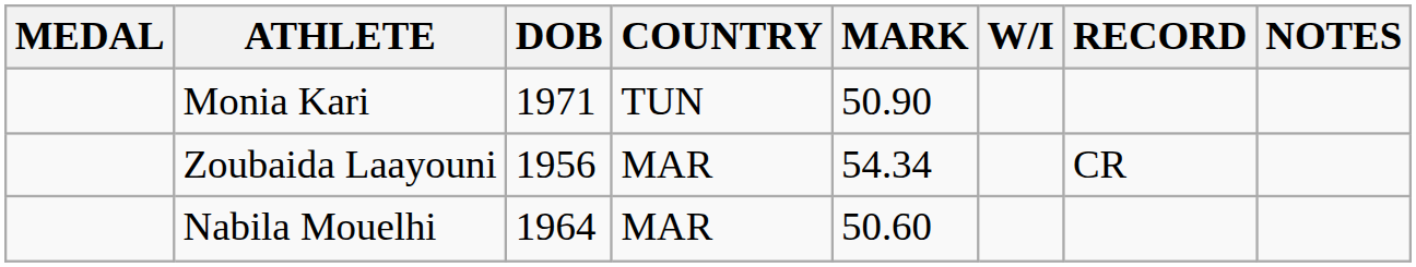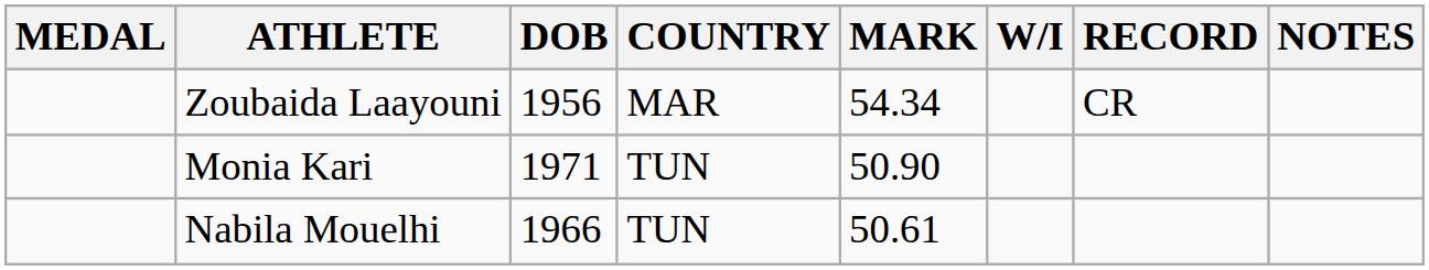rows swapped: Zoubaida Laayouni <-> Monia Kari
Nabila Mouelhi | DOB: 1964 -> 1966
Nabila Mouelhi | COUNTRY: MAR -> TUN
Nabila Mouelhi | MARK: 50.60 -> 50.61
